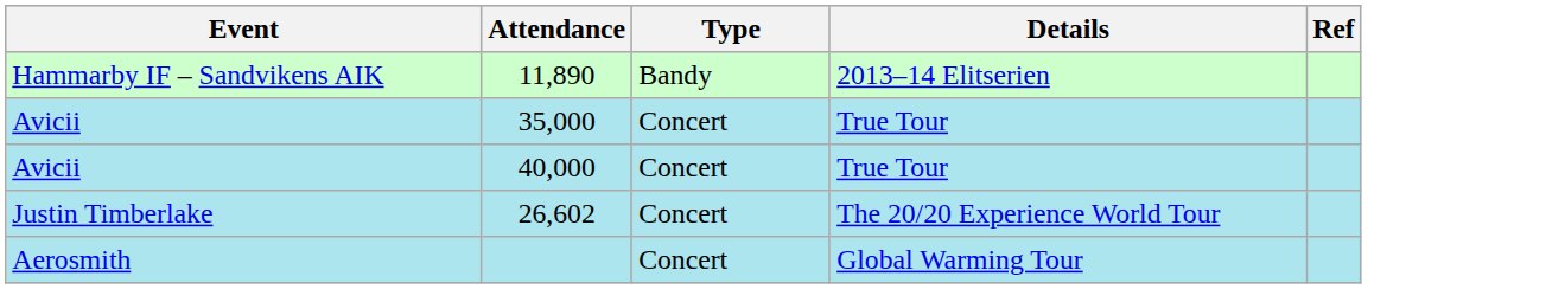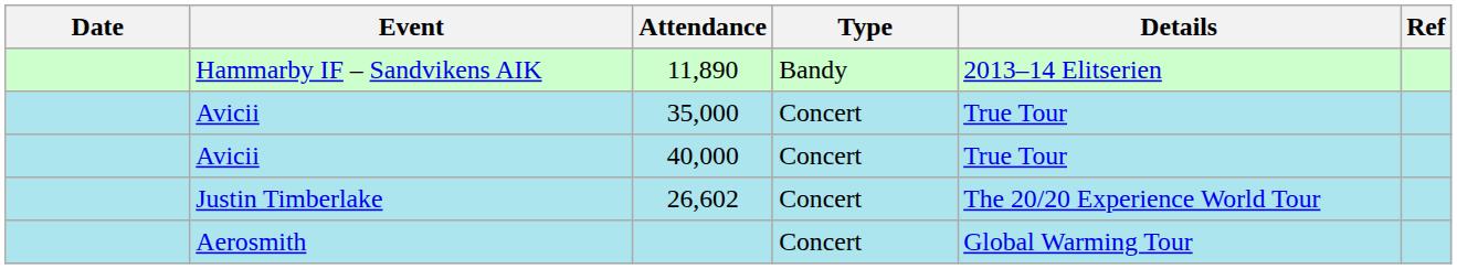+ column: Date
